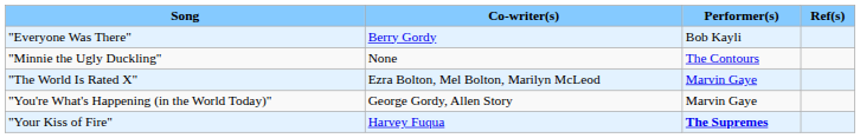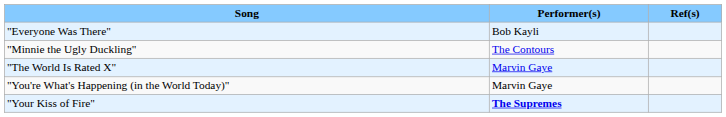- column: Co-writer(s) | Berry Gordy | None | Ezra Bolton, Mel Bolton, Marilyn McLeod | George Gordy, Allen Story | Harvey Fuqua
